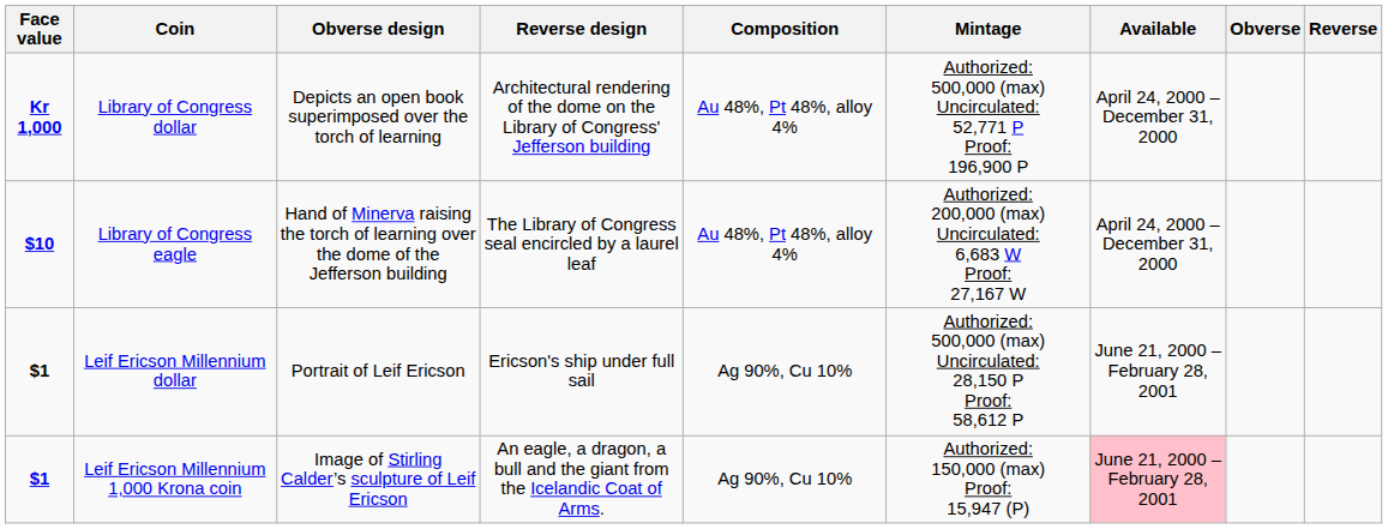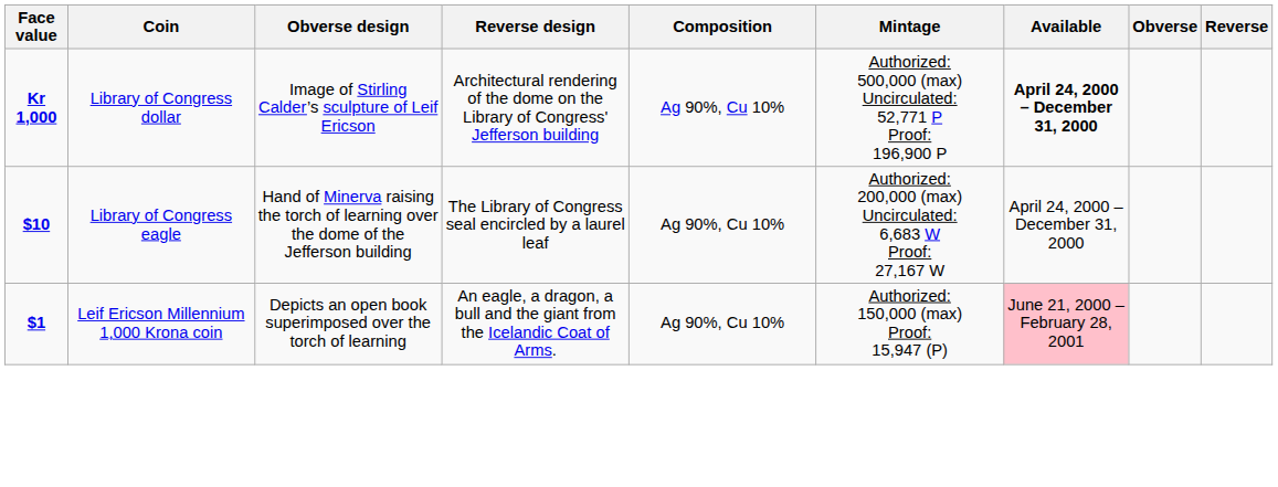Library of Congress dollar | Obverse design: Depicts an open book superimposed over the torch of learning -> Image of Stirling Calder’s sculpture of Leif Ericson
Library of Congress dollar | Composition: Au 48%, Pt 48%, alloy 4% -> Ag 90%, Cu 10%
Library of Congress dollar | Available: normal -> bold
Library of Congress eagle | Composition: Au 48%, Pt 48%, alloy 4% -> Ag 90%, Cu 10%
- row: $1 | Leif Ericson Millennium dollar | Portrait of Leif Ericson | Ericson's ship under full sail | Ag 90%, Cu 10% | Authorized: 500,000 (max) Uncirculated: 28,150 P Proof: 58,612 P | June 21, 2000 – February 28, 2001
Leif Ericson Millennium 1,000 Krona coin | Obverse design: Image of Stirling Calder’s sculpture of Leif Ericson -> Depicts an open book superimposed over the torch of learning
